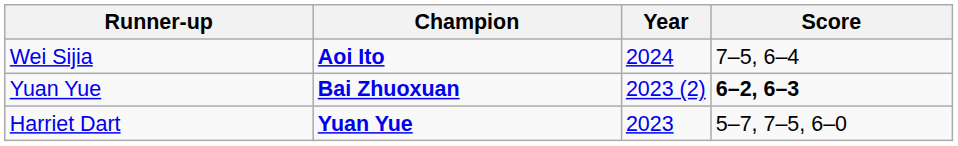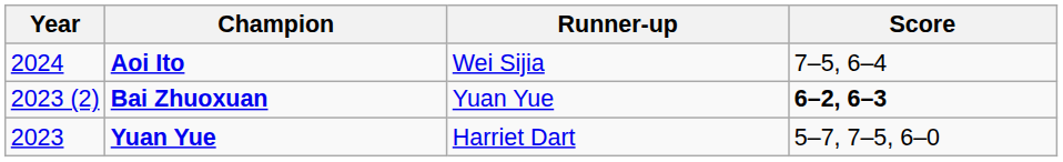columns swapped: Year <-> Runner-up
